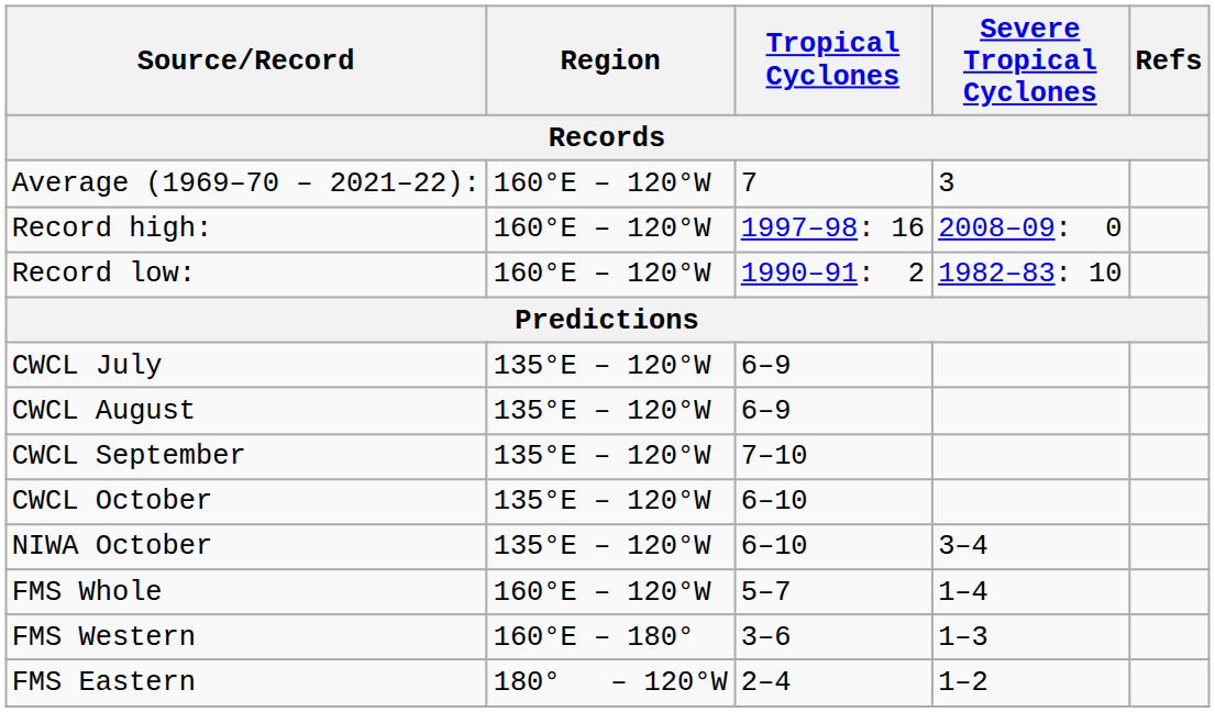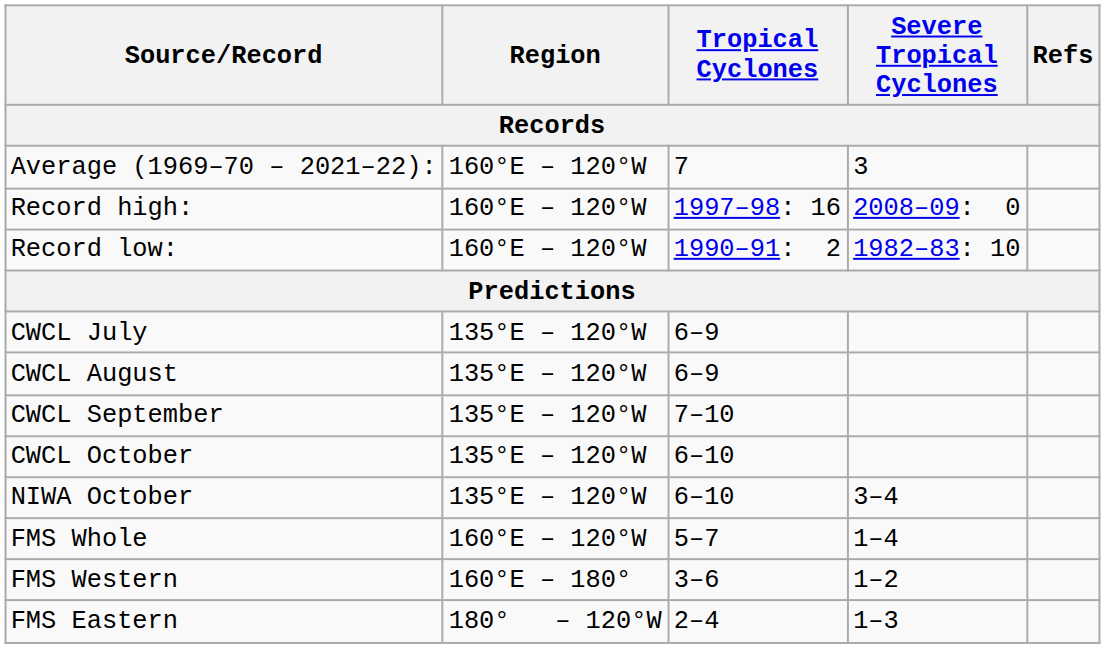FMS Western | Severe Tropical Cyclones / Records: 1–3 -> 1–2
FMS Eastern | Severe Tropical Cyclones / Records: 1–2 -> 1–3
